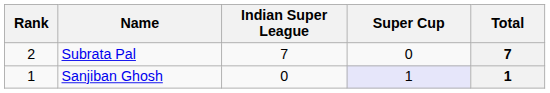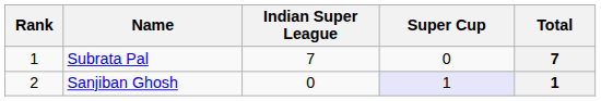Subrata Pal | Rank: 2 -> 1
Sanjiban Ghosh | Rank: 1 -> 2
